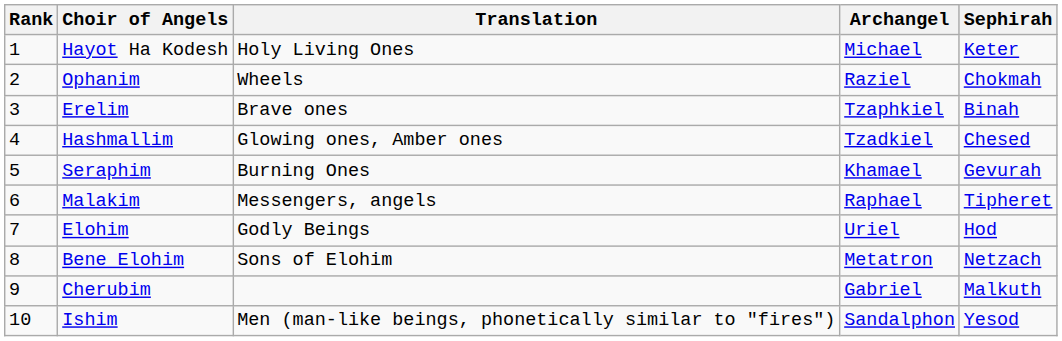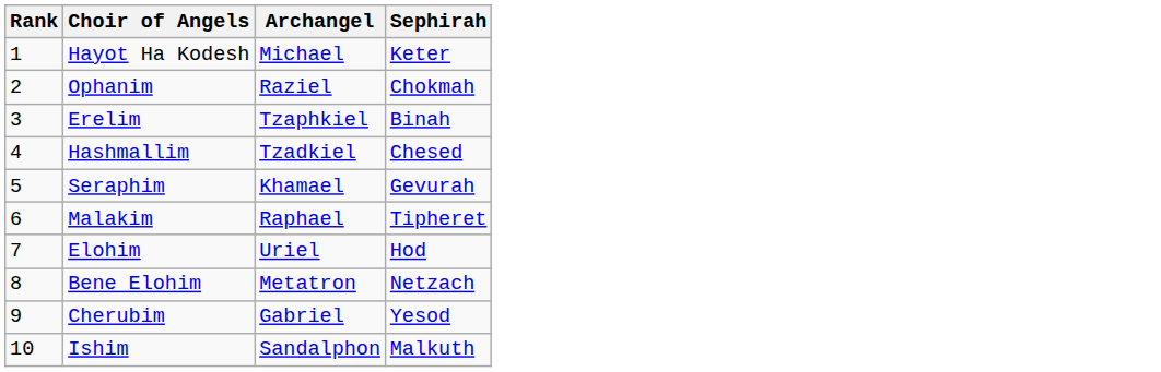- column: Translation | Holy Living Ones | Wheels | Brave ones | Glowing ones, Amber ones | Burning Ones | Messengers, angels | Godly Beings | Sons of Elohim | Men (man-like beings, phonetically similar to "fires")
Cherubim | Sephirah: Malkuth -> Yesod
Ishim | Sephirah: Yesod -> Malkuth
